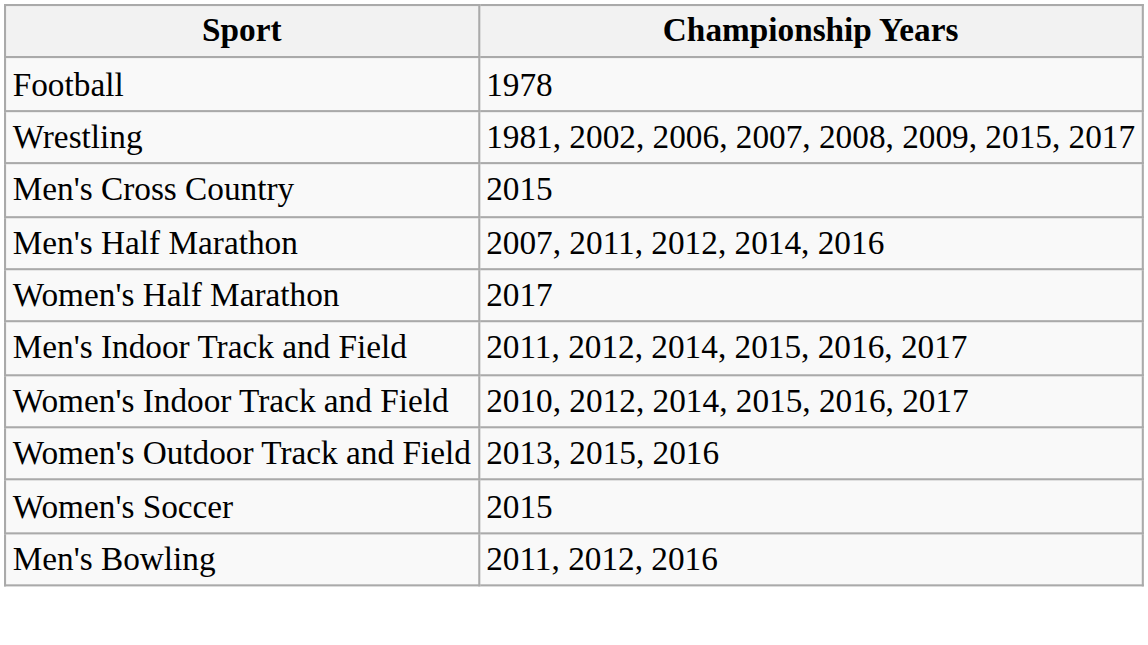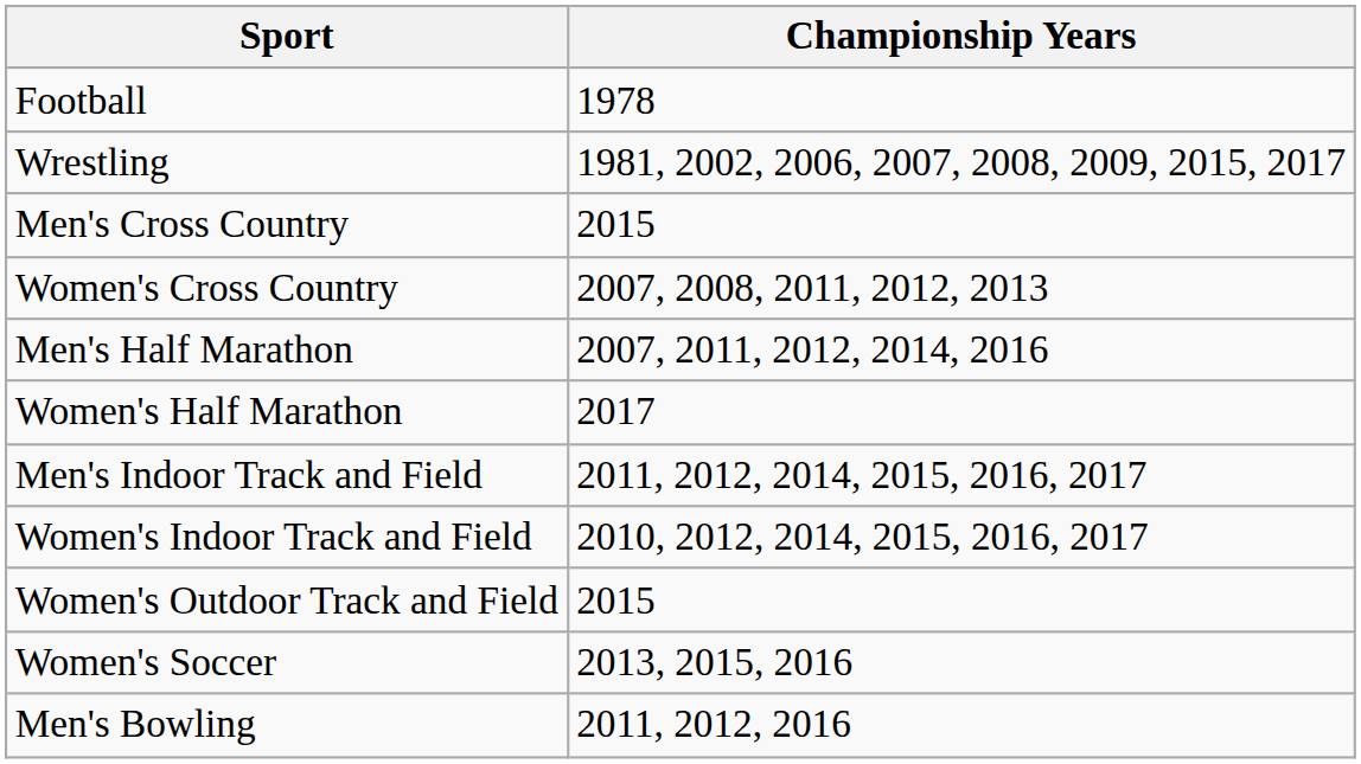+ row: Women's Cross Country | 2007, 2008, 2011, 2012, 2013
Women's Outdoor Track and Field | Championship Years: 2013, 2015, 2016 -> 2015
Women's Soccer | Championship Years: 2015 -> 2013, 2015, 2016
